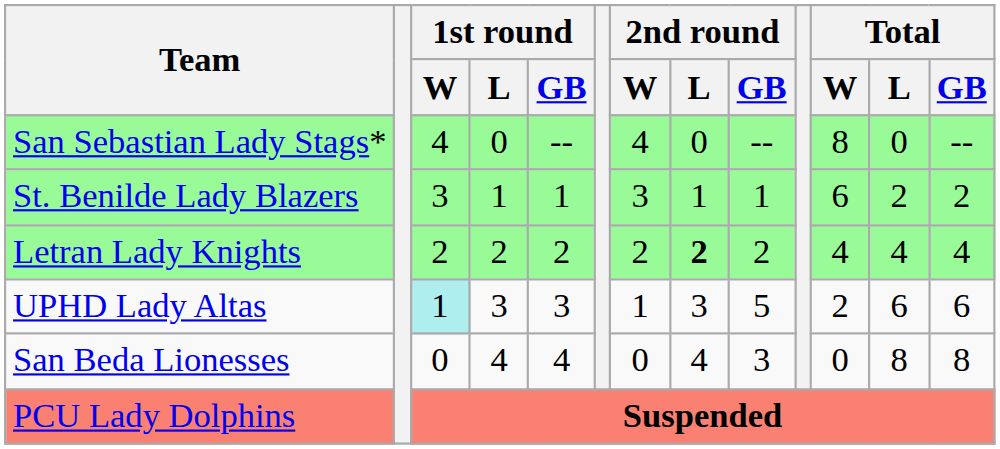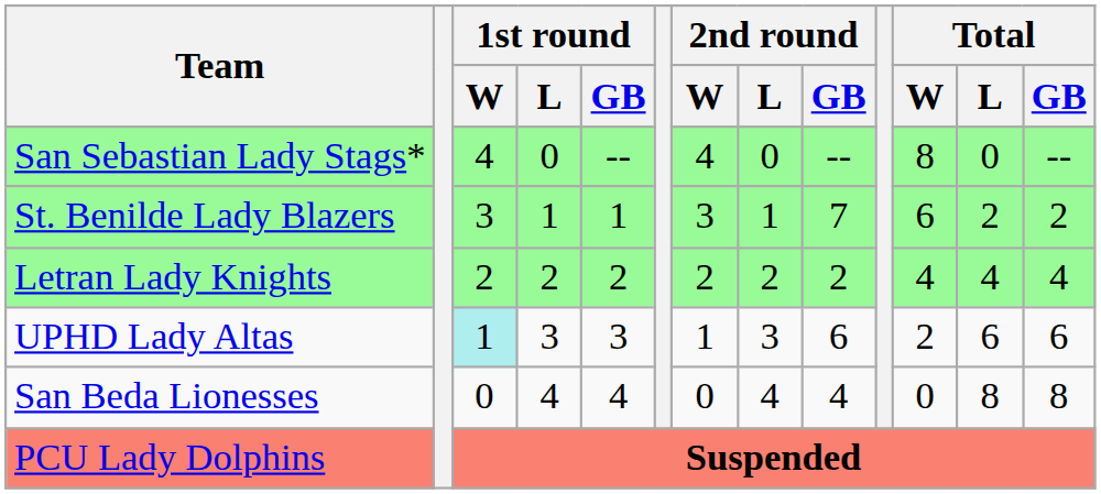St. Benilde Lady Blazers | 2nd round / GB: 1 -> 7
Letran Lady Knights | 2nd round / L: bold -> normal
UPHD Lady Altas | 2nd round / GB: 5 -> 6
San Beda Lionesses | 2nd round / GB: 3 -> 4
